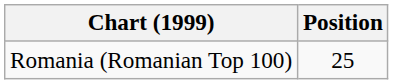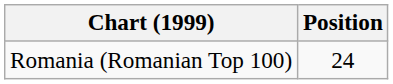Romania (Romanian Top 100) | Position: 25 -> 24
